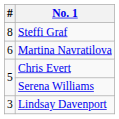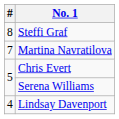Martina Navratilova | #: 6 -> 7
Lindsay Davenport | #: 3 -> 4
